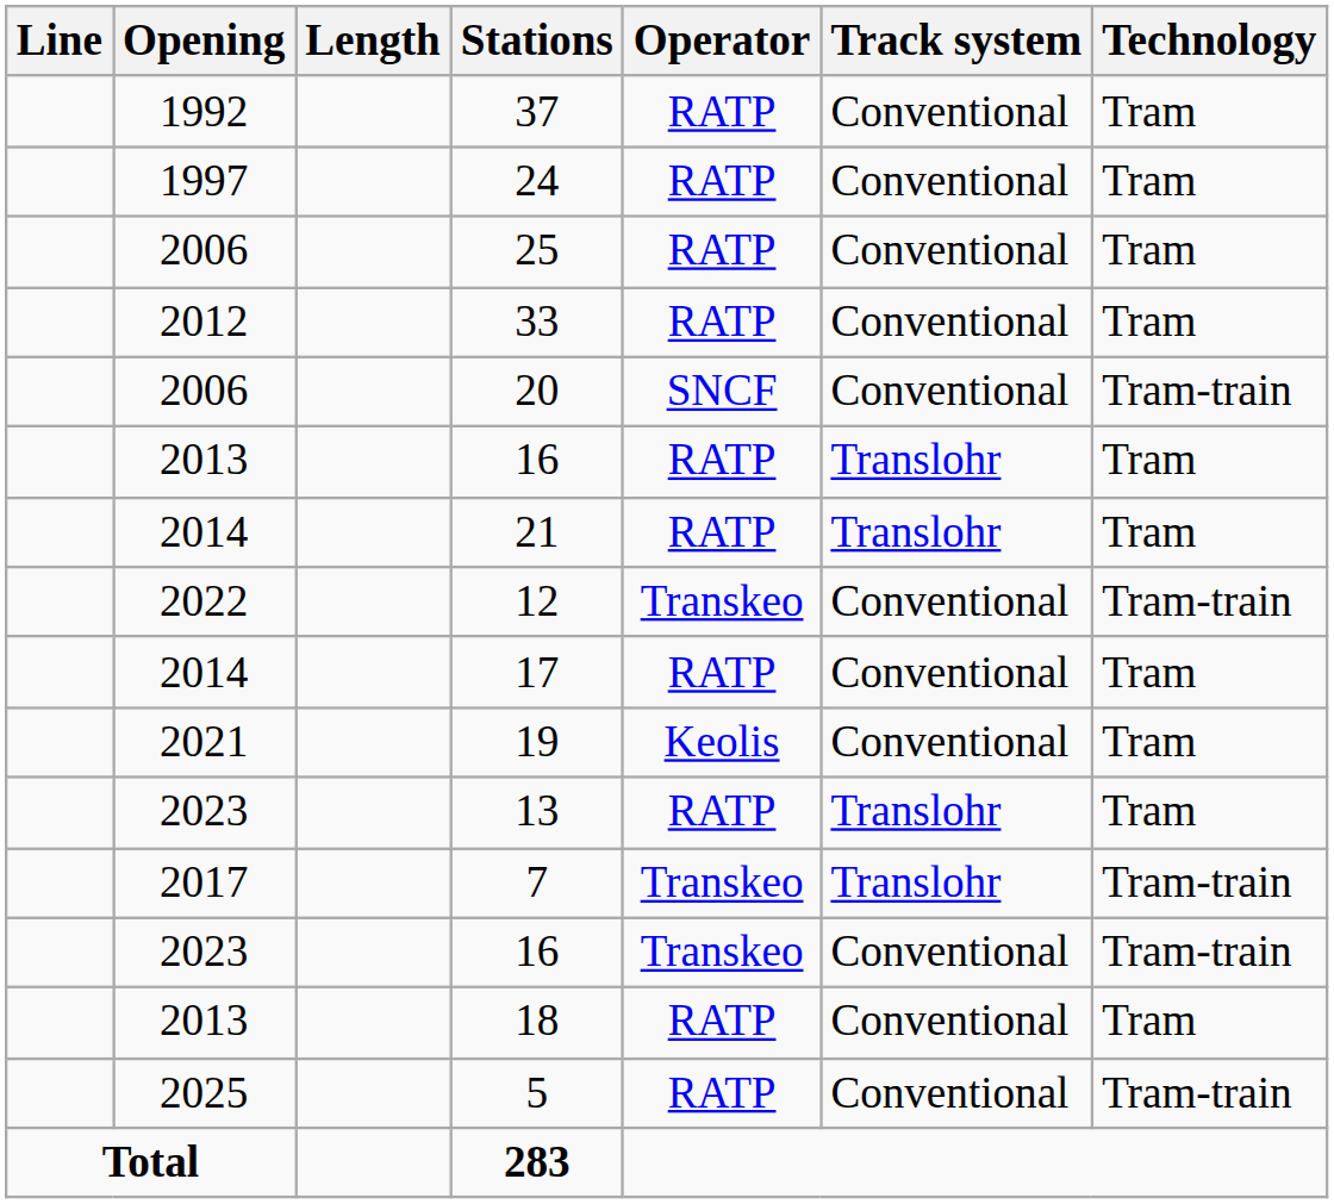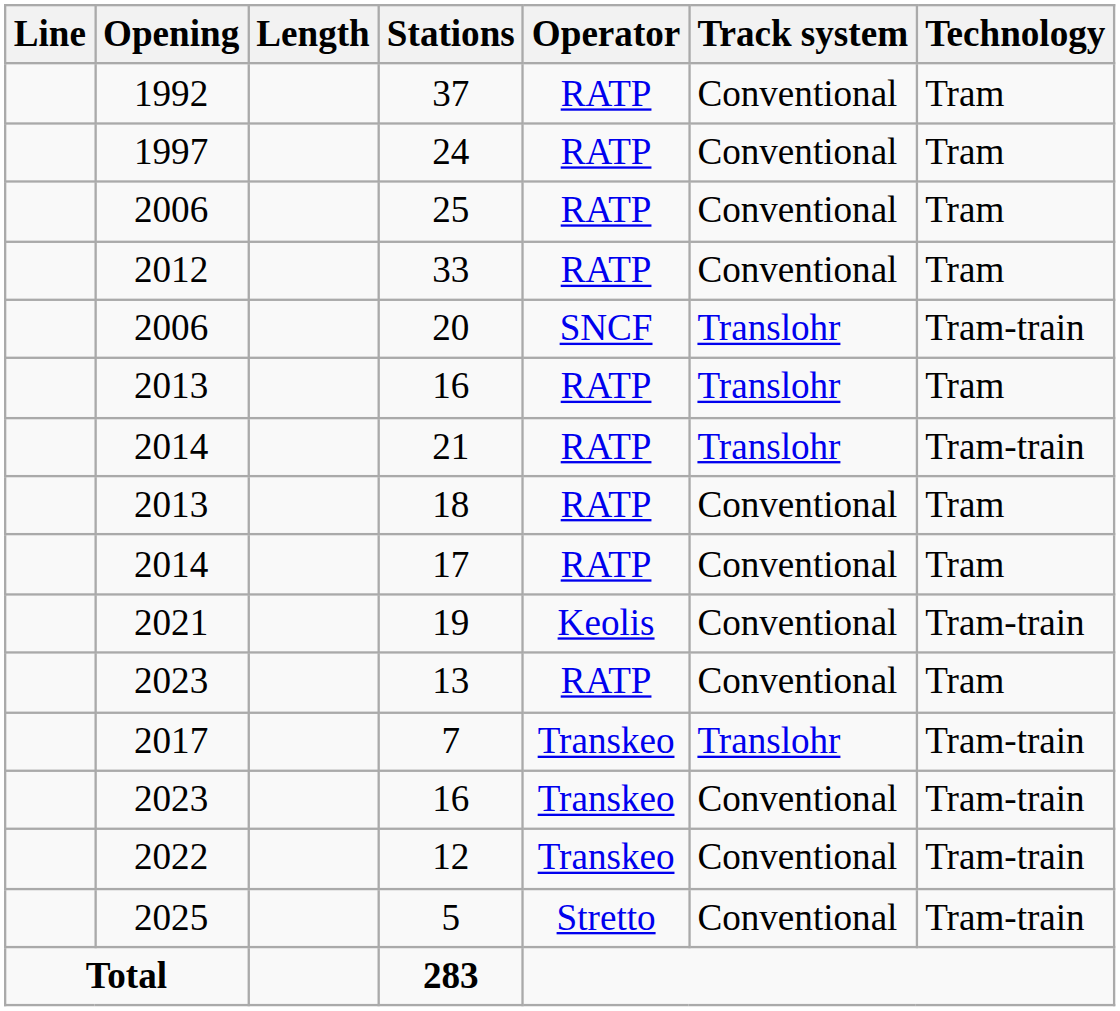20 | Track system: Conventional -> Translohr
21 | Technology: Tram -> Tram-train
rows swapped: 18 <-> 12
19 | Technology: Tram -> Tram-train
13 | Track system: Translohr -> Conventional
5 | Operator: RATP -> Stretto
